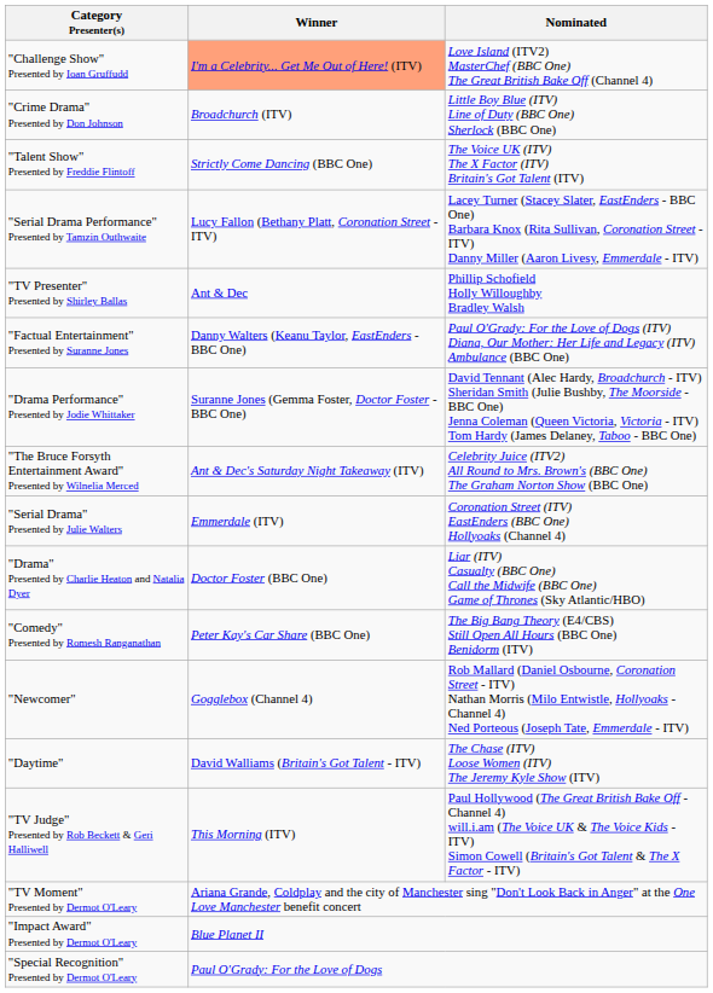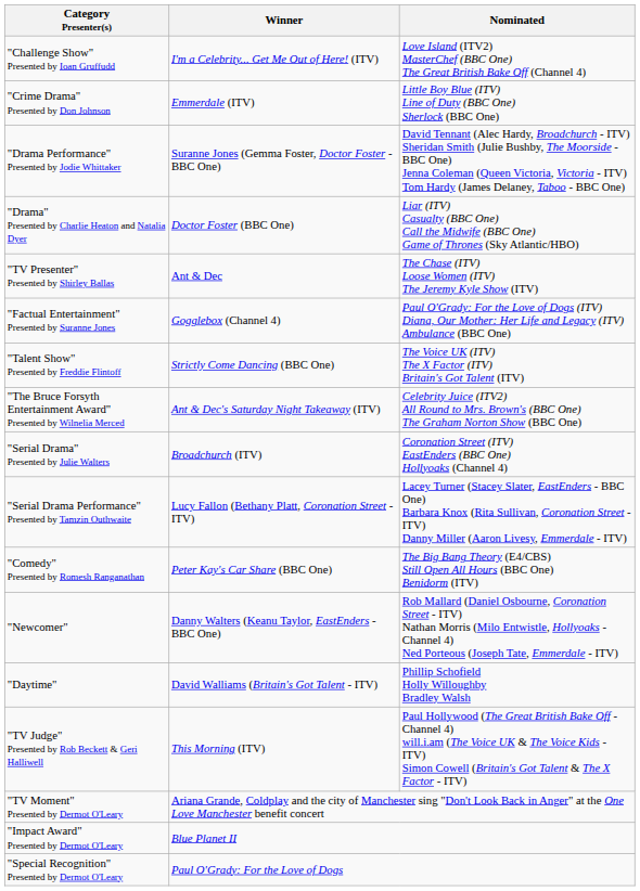"Challenge Show" Presented by Ioan Gruffudd | Winner: lightsalmon background -> no background
"Crime Drama" Presented by Don Johnson | Winner: Broadchurch (ITV) -> Emmerdale (ITV)
rows swapped: "Talent Show" Presented by Freddie Flintoff <-> "Drama Performance" Presented by Jodie Whittaker
rows swapped: "Drama" Presented by Charlie Heaton and Natalia Dyer <-> "Serial Drama Performance" Presented by Tamzin Outhwaite
"TV Presenter" Presented by Shirley Ballas | Nominated: Phillip Schofield Holly Willoughby Bradley Walsh -> The Chase (ITV) Loose Women (ITV) The Jeremy Kyle Show (ITV)
"Factual Entertainment" Presented by Suranne Jones | Winner: Danny Walters (Keanu Taylor, EastEnders - BBC One) -> Gogglebox (Channel 4)
"Serial Drama" Presented by Julie Walters | Winner: Emmerdale (ITV) -> Broadchurch (ITV)
"Newcomer" | Winner: Gogglebox (Channel 4) -> Danny Walters (Keanu Taylor, EastEnders - BBC One)
"Daytime" | Nominated: The Chase (ITV) Loose Women (ITV) The Jeremy Kyle Show (ITV) -> Phillip Schofield Holly Willoughby Bradley Walsh
